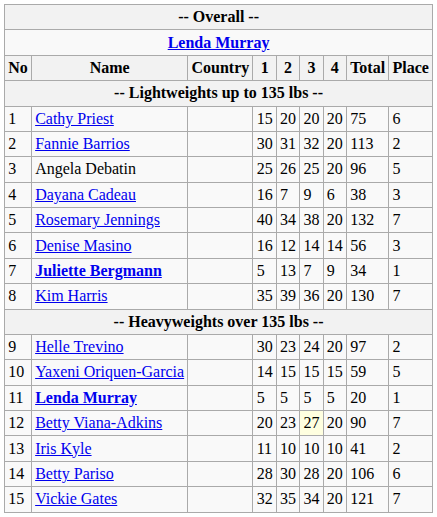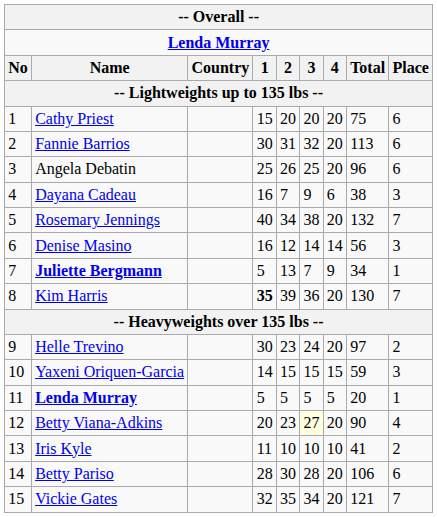Fannie Barrios | Place: 2 -> 6
Angela Debatin | Place: 5 -> 6
Kim Harris | 1: normal -> bold
Yaxeni Oriquen-Garcia | Place: 5 -> 3
Betty Viana-Adkins | Place: 7 -> 4
